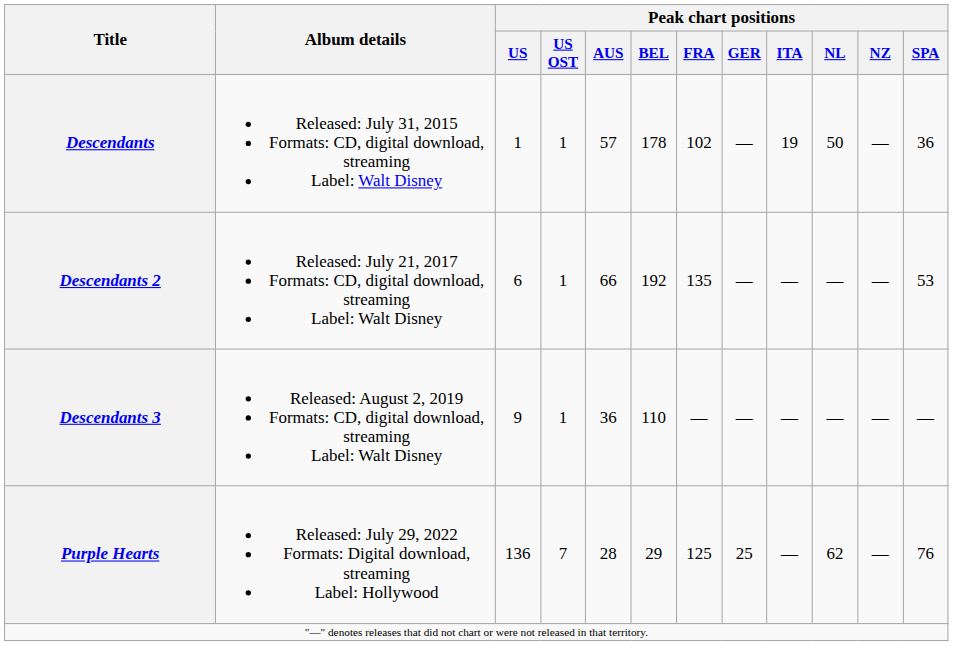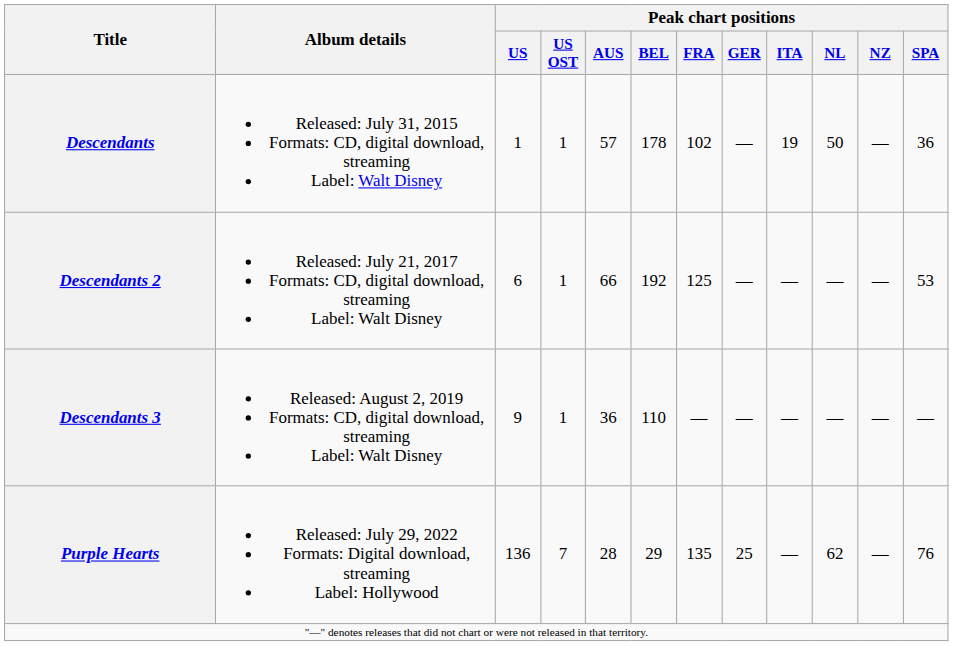Descendants 2 | Peak chart positions / FRA: 135 -> 125
Purple Hearts | Peak chart positions / FRA: 125 -> 135
